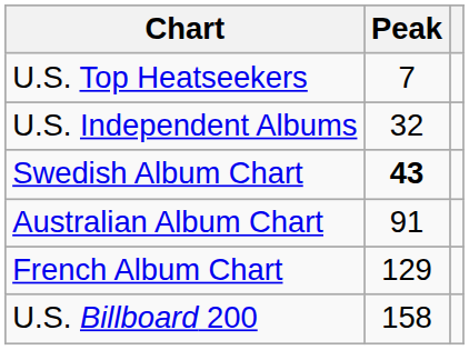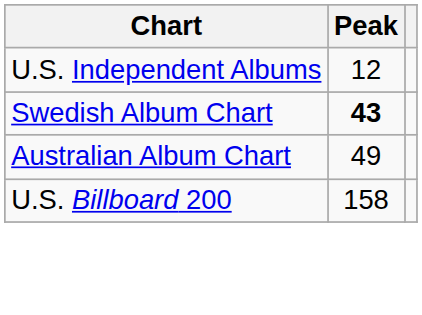- row: U.S. Top Heatseekers | 7
U.S. Independent Albums | Peak: 32 -> 12
Australian Album Chart | Peak: 91 -> 49
- row: French Album Chart | 129
